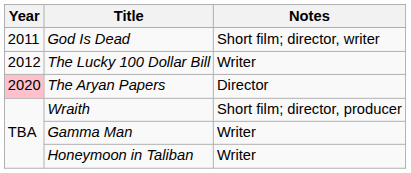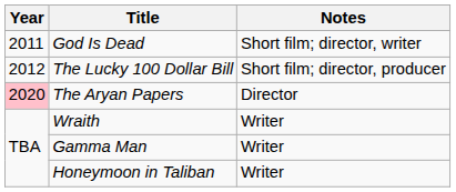The Lucky 100 Dollar Bill | Notes: Writer -> Short film; director, producer
Wraith | Notes: Short film; director, producer -> Writer
